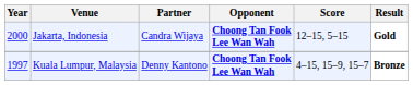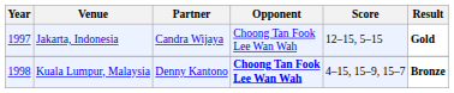Jakarta, Indonesia | Year: 2000 -> 1997
Jakarta, Indonesia | Opponent: bold -> normal
Kuala Lumpur, Malaysia | Year: 1997 -> 1998
